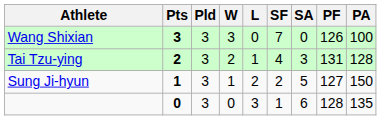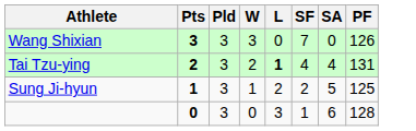- column: PA | 100 | 128 | 150 | 135
Tai Tzu-ying | L: normal -> bold
Tai Tzu-ying | SA: 3 -> 4
Sung Ji-hyun | PF: 127 -> 125
